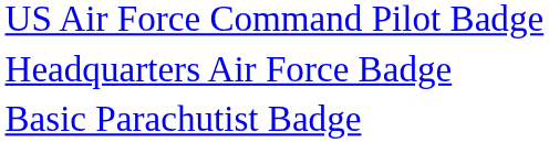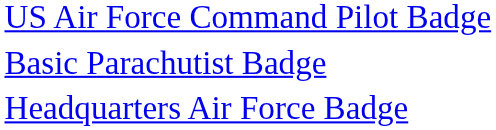rows swapped: Basic Parachutist Badge <-> Headquarters Air Force Badge
